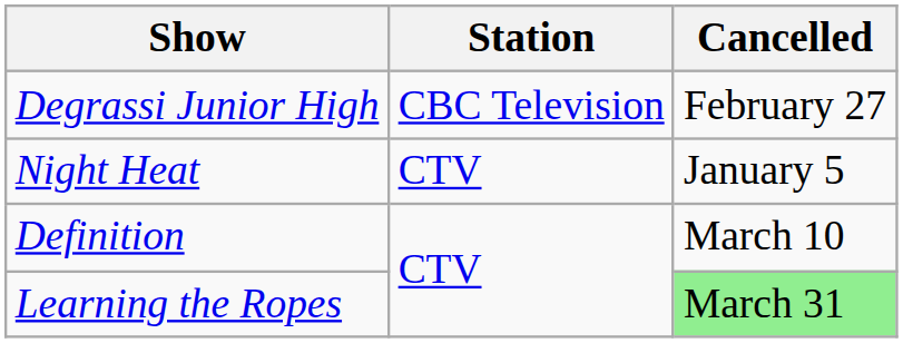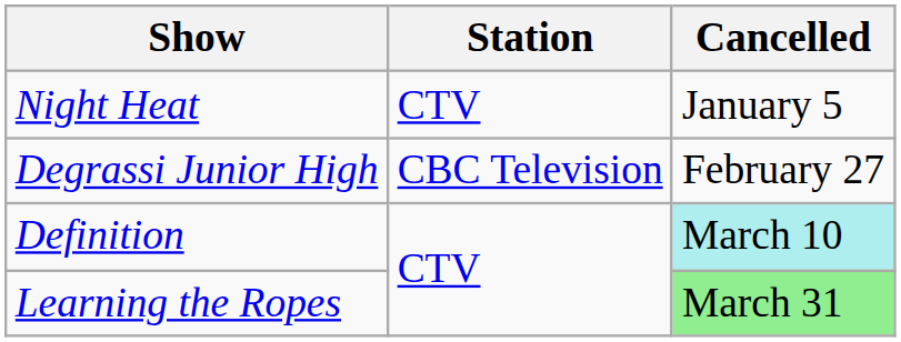rows swapped: Night Heat <-> Degrassi Junior High
Definition | Cancelled: no background -> paleturquoise background
